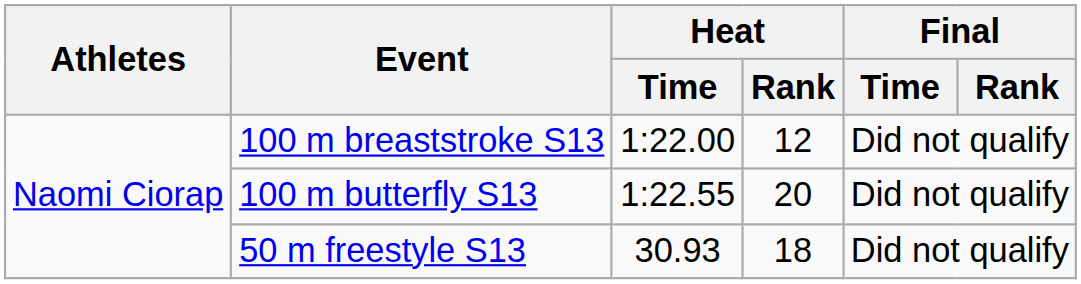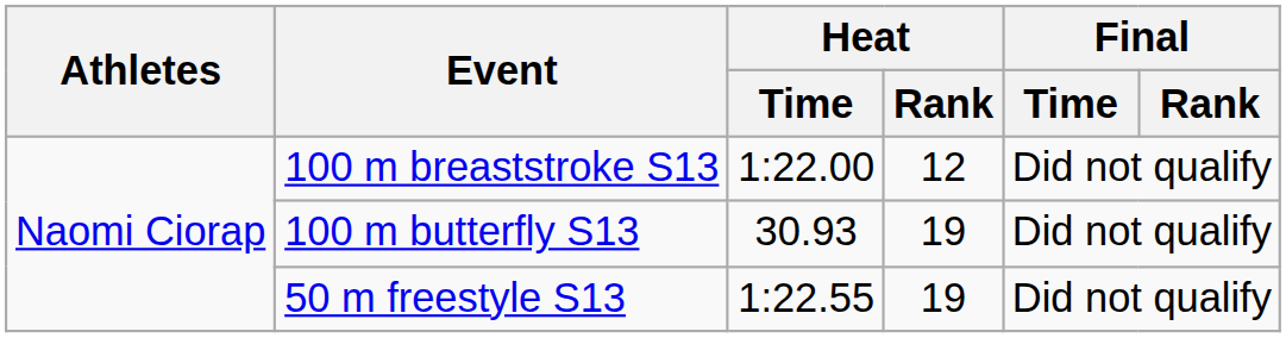100 m butterfly S13 | Heat / Time: 1:22.55 -> 30.93
100 m butterfly S13 | Heat / Rank: 20 -> 19
50 m freestyle S13 | Heat / Time: 30.93 -> 1:22.55
50 m freestyle S13 | Heat / Rank: 18 -> 19
